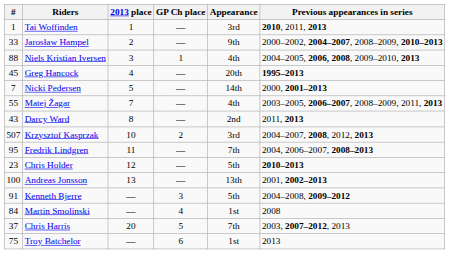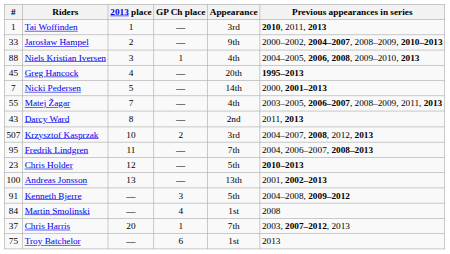Chris Harris | GP Ch place: 5 -> 1
